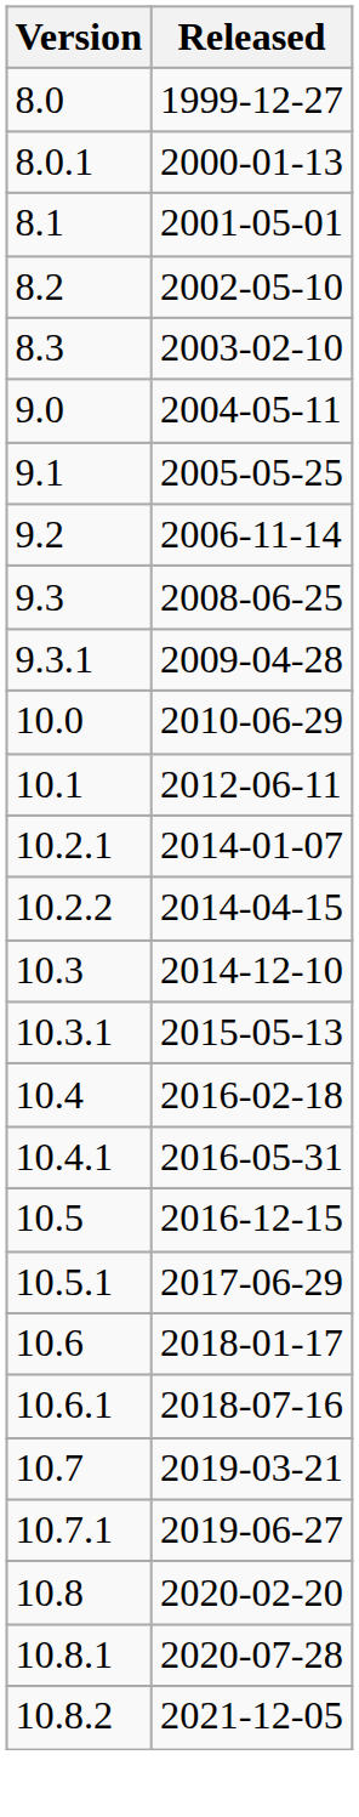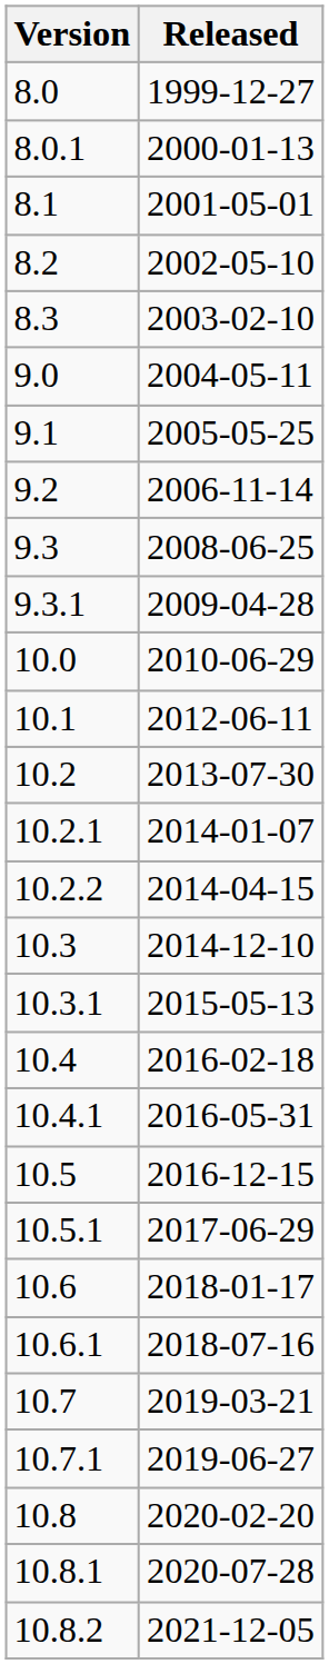+ row: 10.2 | 2013-07-30
